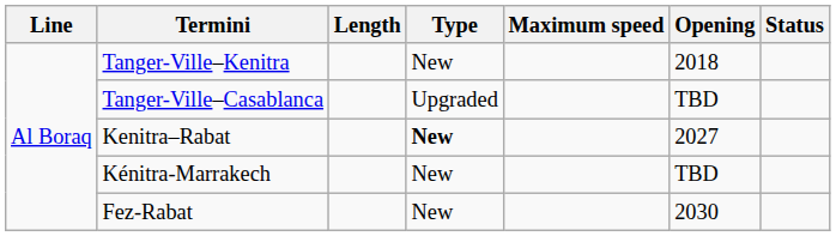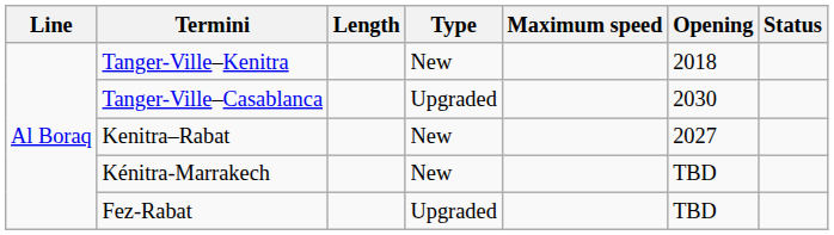Tanger-Ville–Casablanca | Opening: TBD -> 2030
Kenitra–Rabat | Type: bold -> normal
Fez-Rabat | Type: New -> Upgraded
Fez-Rabat | Opening: 2030 -> TBD
